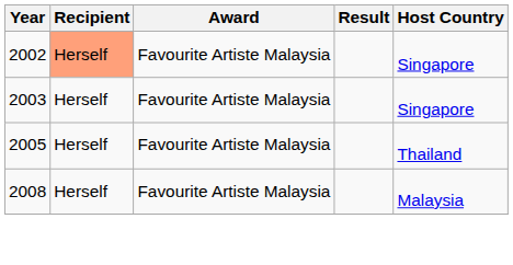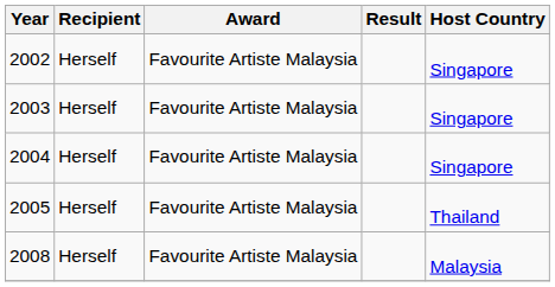2002 | Recipient: lightsalmon background -> no background
+ row: 2004 | Herself | Favourite Artiste Malaysia | Singapore
